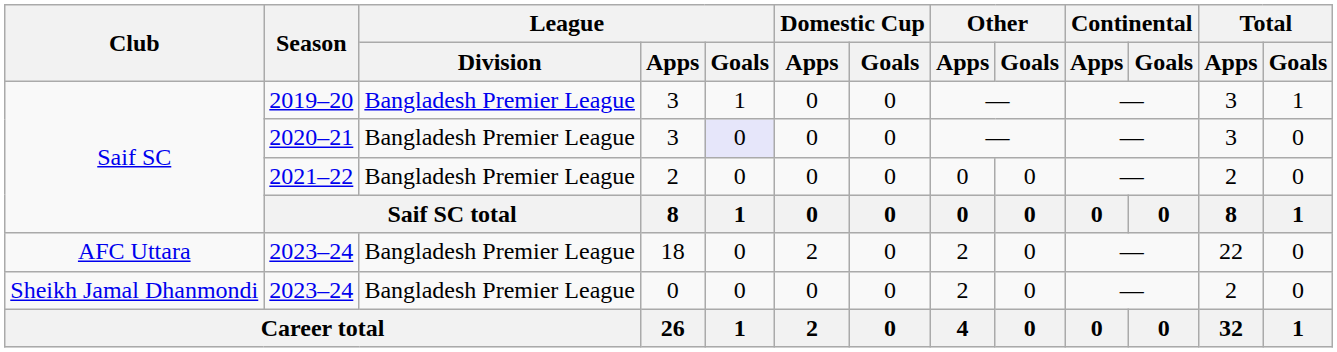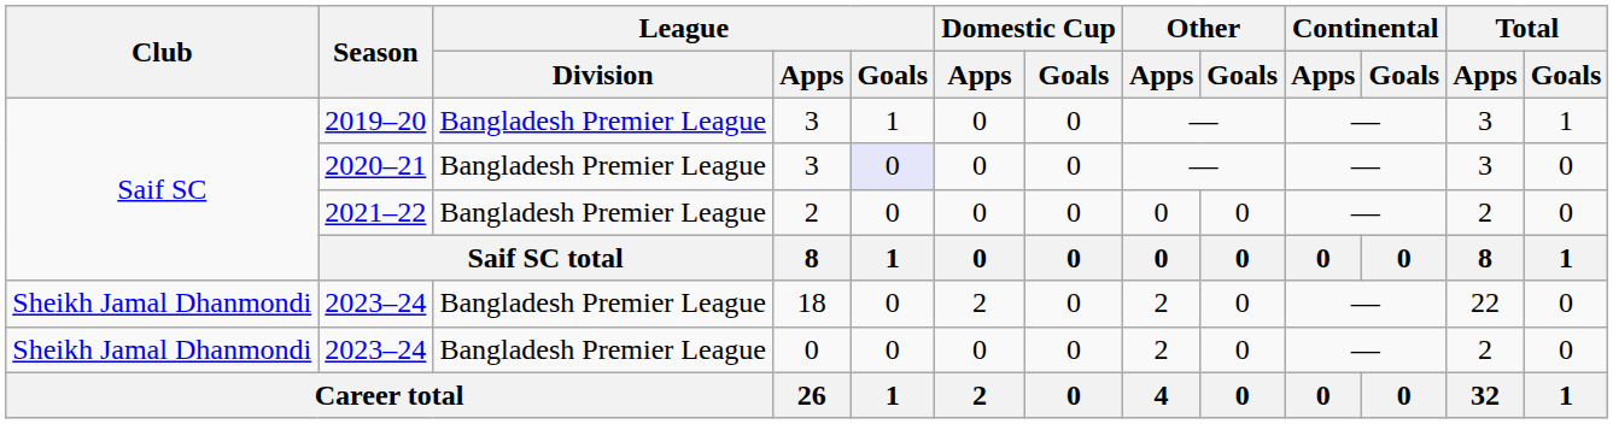2023–24 / 18 | Club: AFC Uttara -> Sheikh Jamal Dhanmondi
